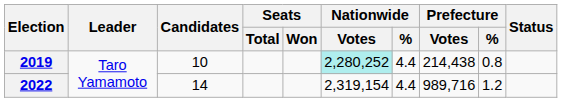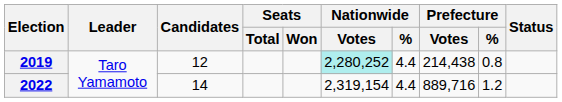2019 | Candidates: 10 -> 12
2022 | Prefecture / Votes: 989,716 -> 889,716
